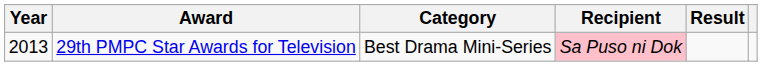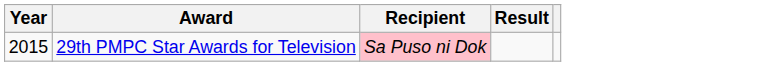- column: Category | Best Drama Mini-Series
29th PMPC Star Awards for Television | Year: 2013 -> 2015
